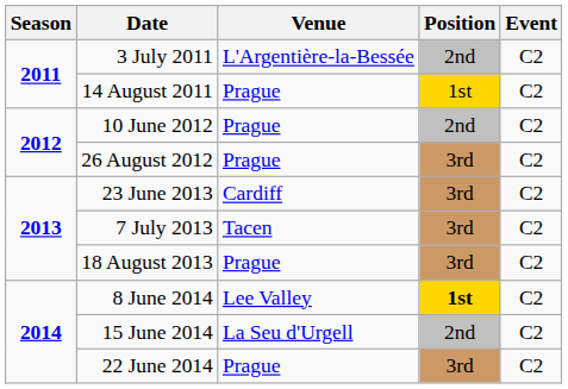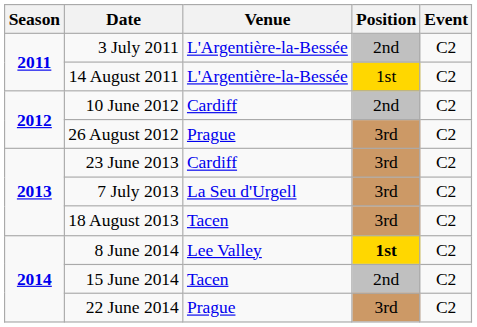14 August 2011 | Venue: Prague -> L'Argentière-la-Bessée
10 June 2012 | Venue: Prague -> Cardiff
7 July 2013 | Venue: Tacen -> La Seu d'Urgell
18 August 2013 | Venue: Prague -> Tacen
15 June 2014 | Venue: La Seu d'Urgell -> Tacen
